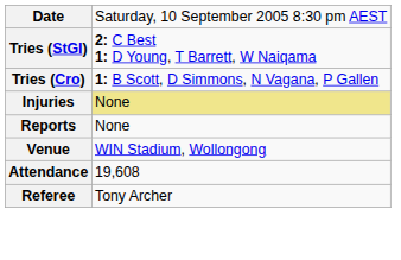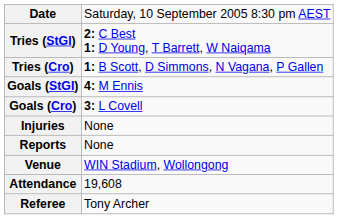+ row: Goals (StGI) | 4: M Ennis
+ row: Goals (Cro) | 3: L Covell
Injuries | column 2: khaki background -> no background
